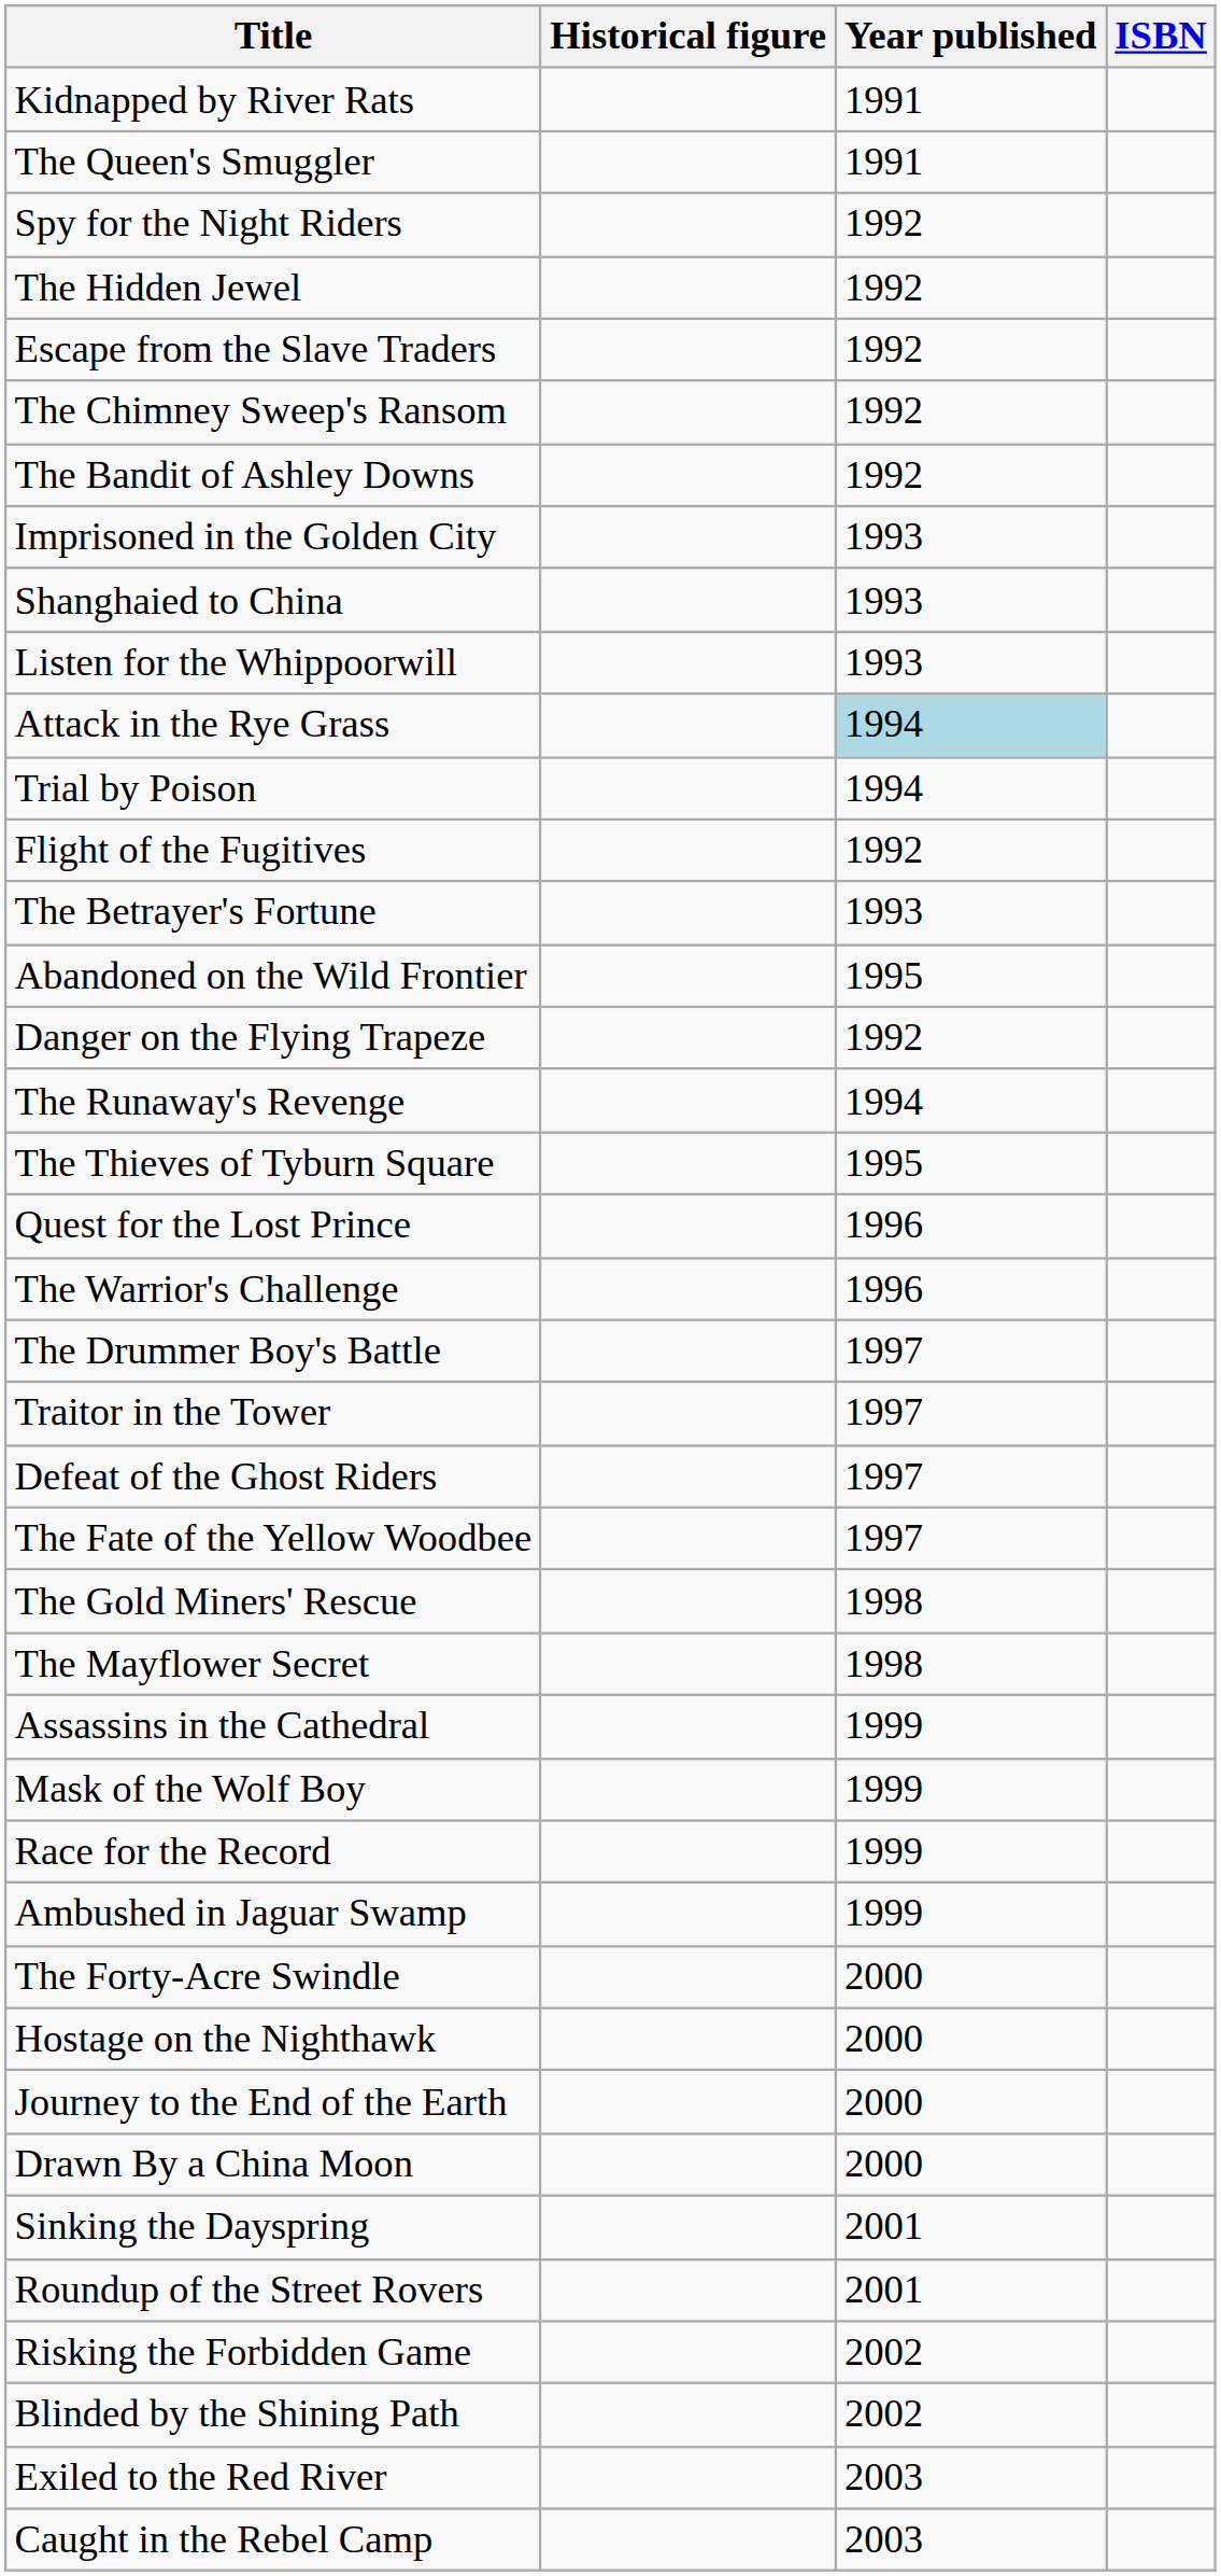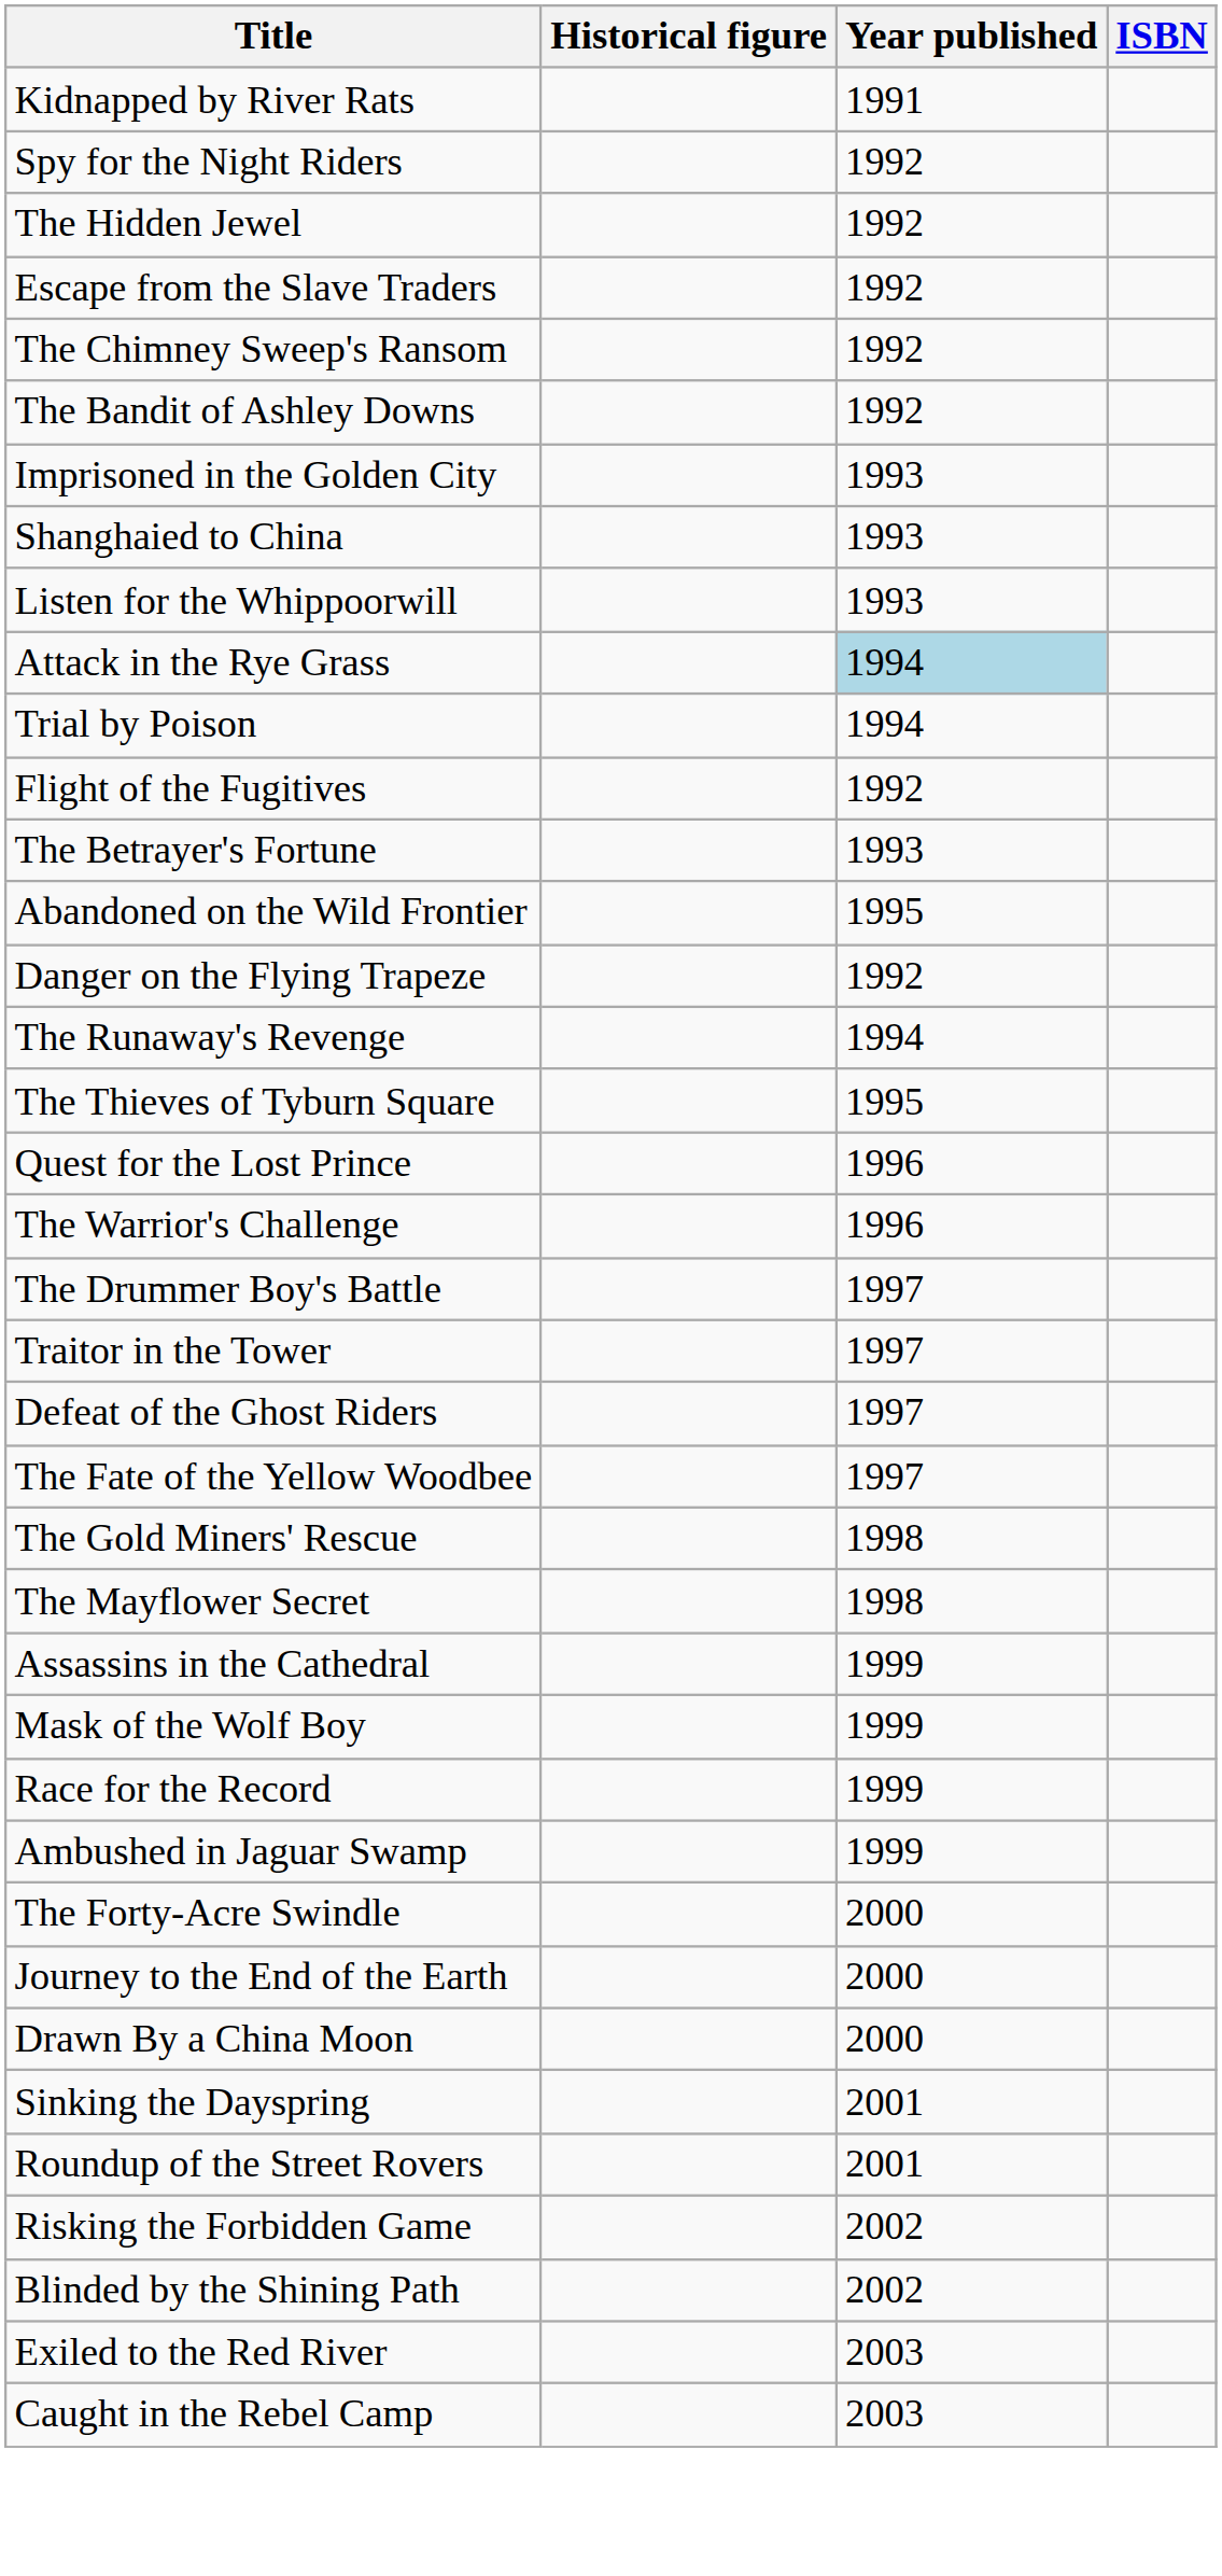- row: The Queen's Smuggler | 1991
- row: Hostage on the Nighthawk | 2000
